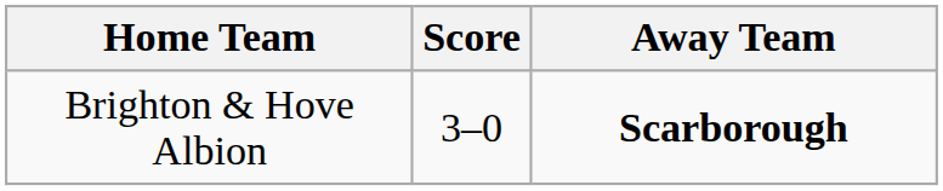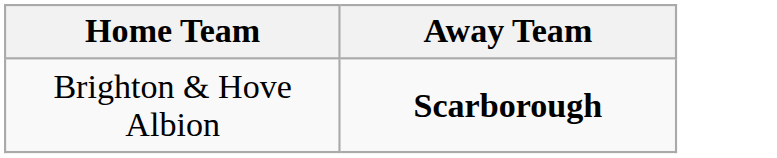- column: Score | 3–0
